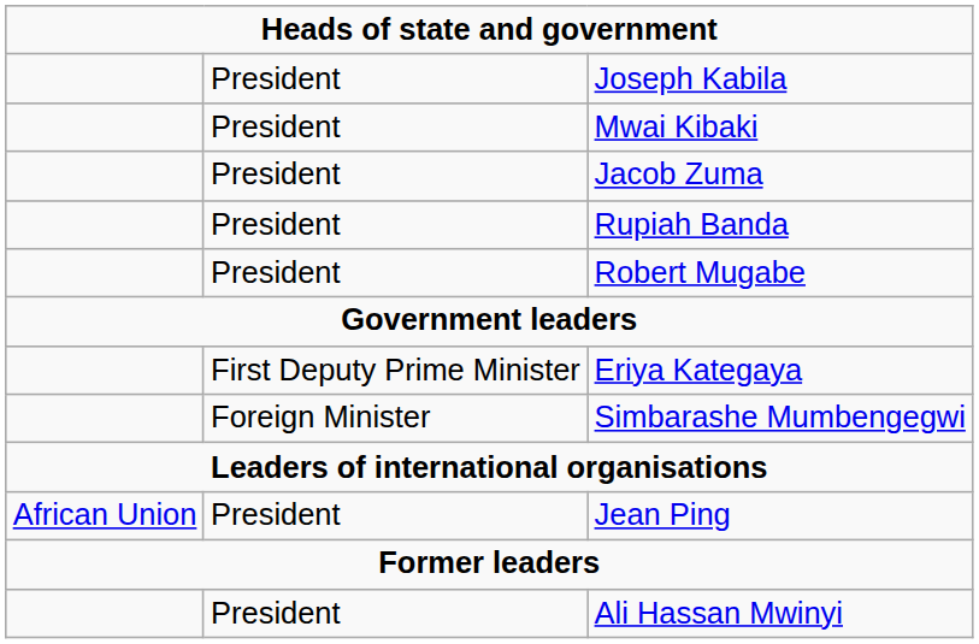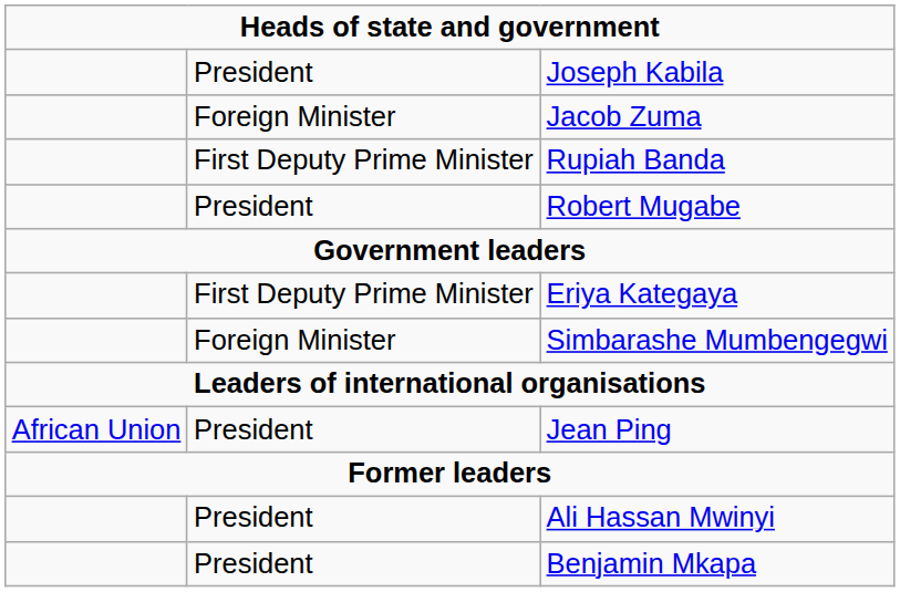- row: President | Mwai Kibaki
Jacob Zuma | column 2: President -> Foreign Minister
Rupiah Banda | column 2: President -> First Deputy Prime Minister
+ row: President | Benjamin Mkapa
